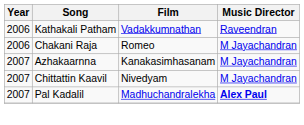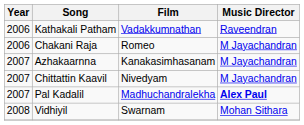+ row: 2008 | Vidhiyil | Swarnam | Mohan Sithara
